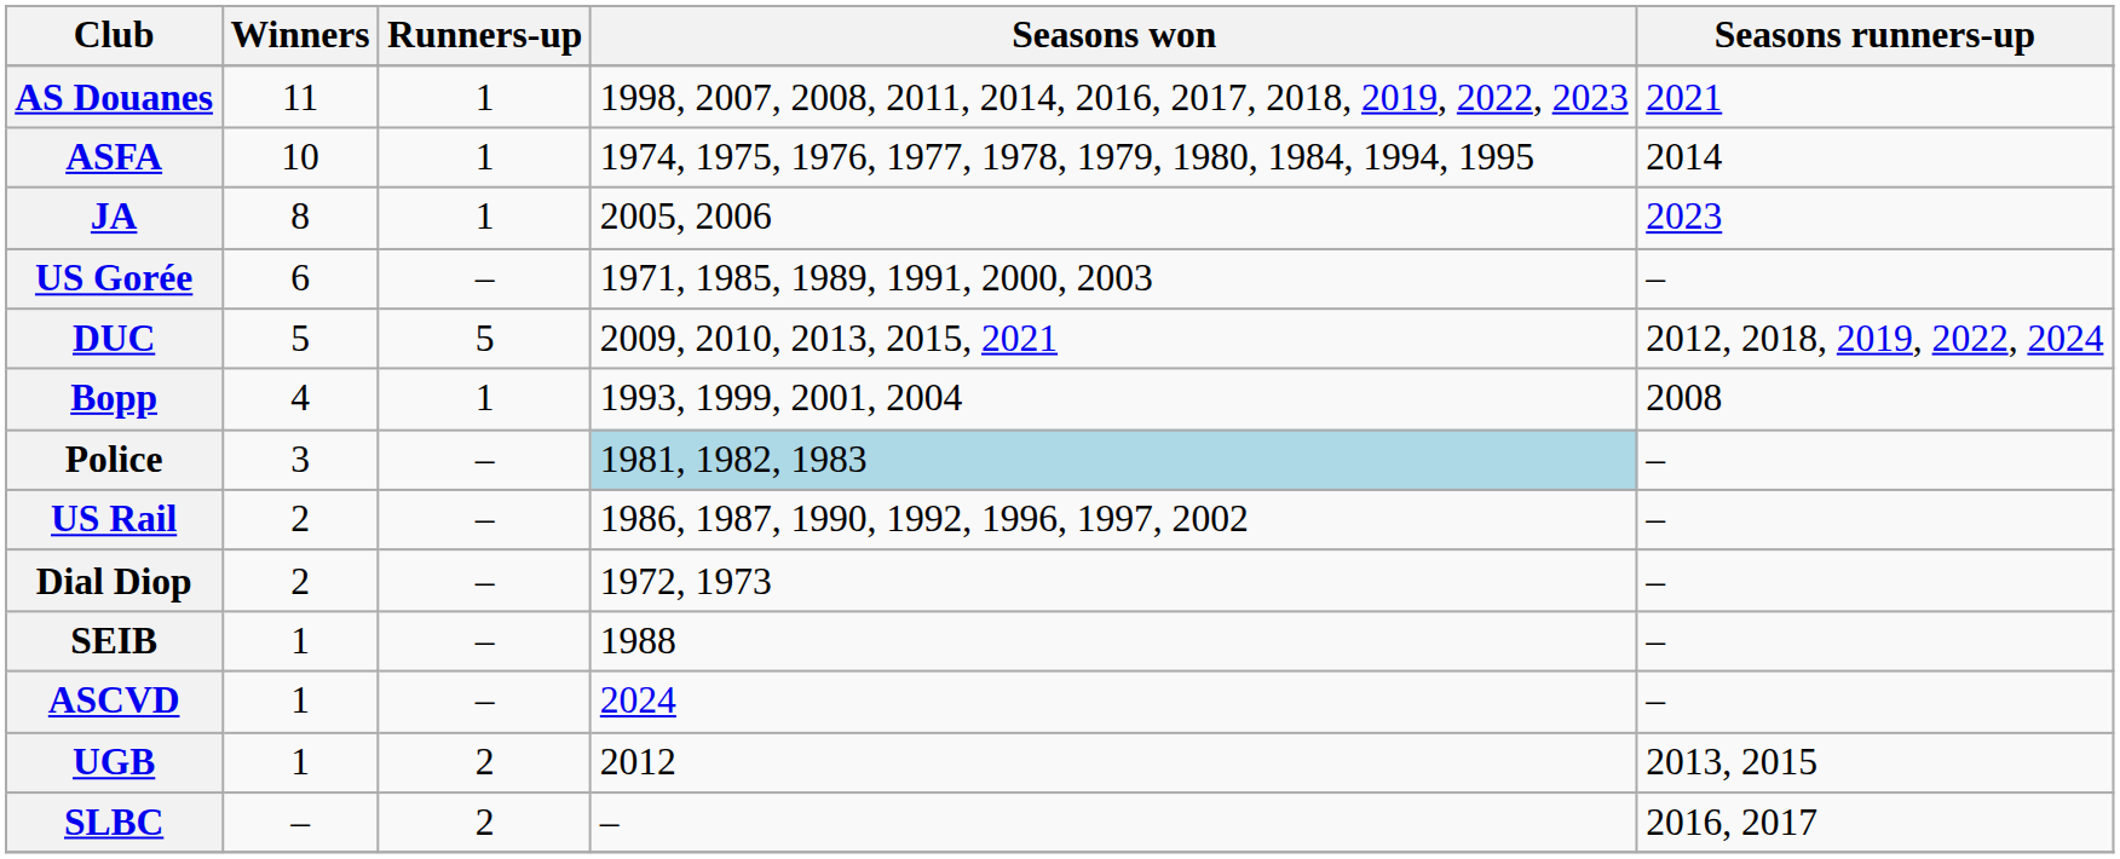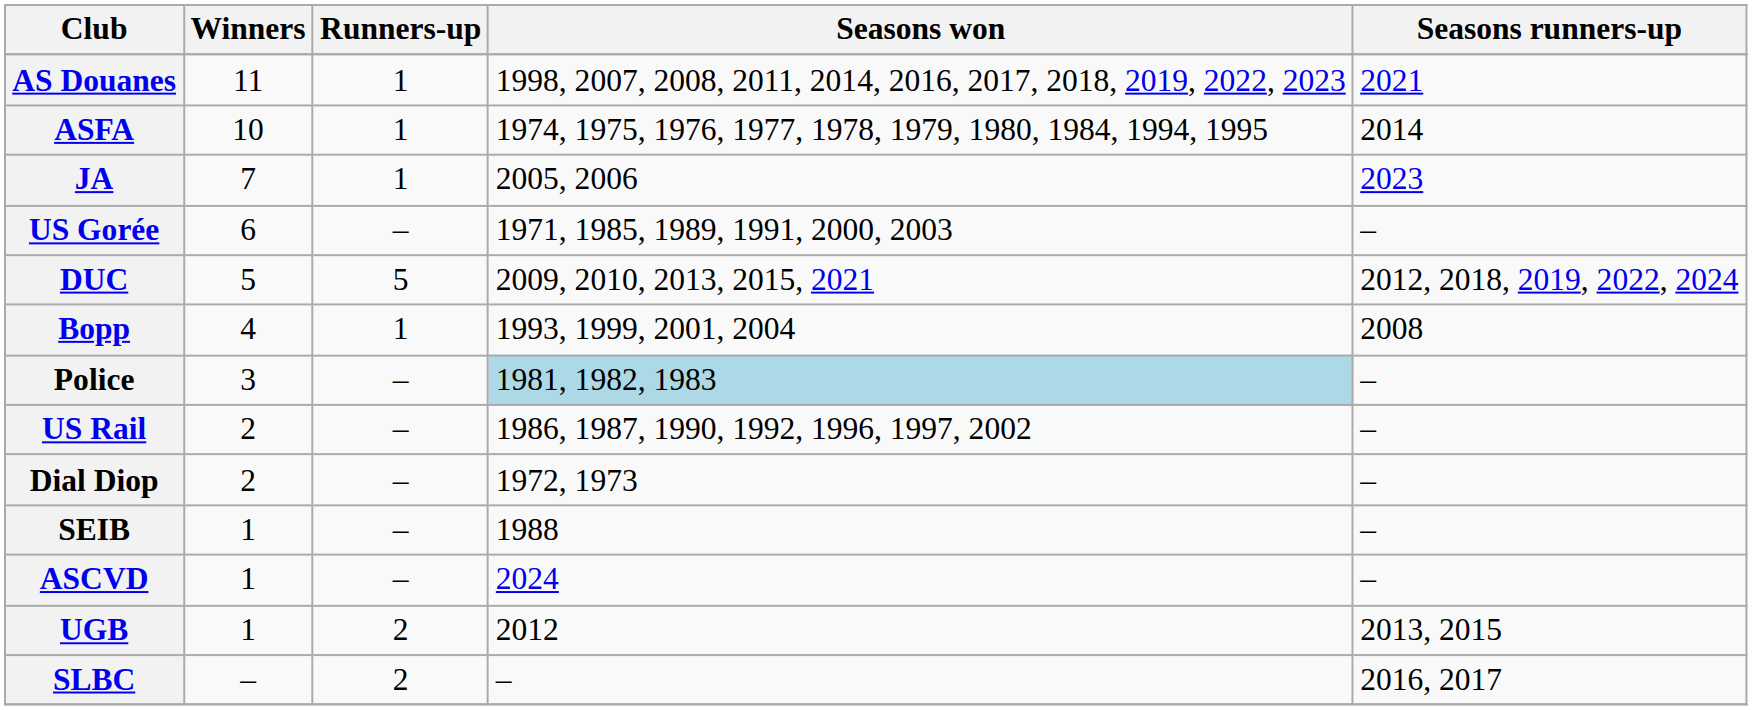JA | Winners: 8 -> 7
